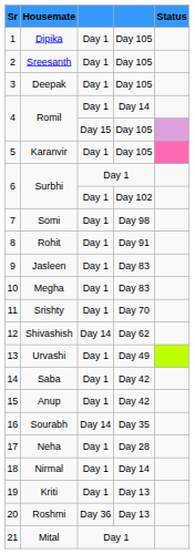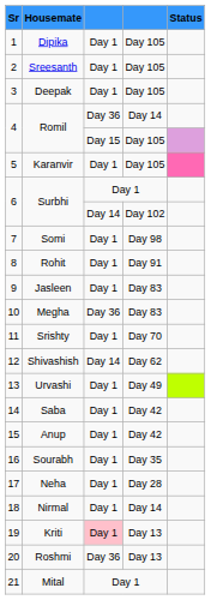Romil / Day 14 | column 3: Day 1 -> Day 36
Surbhi / Day 102 | column 3: Day 1 -> Day 14
Megha | column 3: Day 1 -> Day 36
Sourabh | column 3: Day 14 -> Day 1
Kriti | column 3: no background -> pink background
